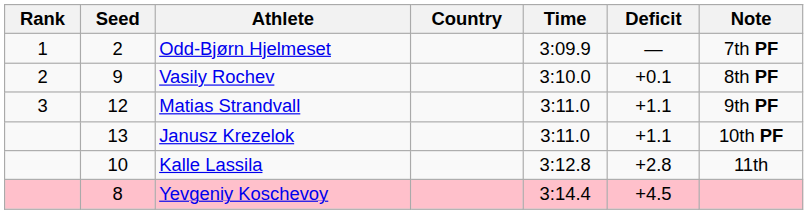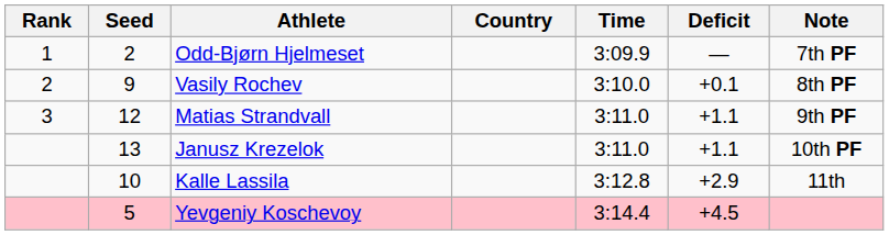Kalle Lassila | Deficit: +2.8 -> +2.9
Yevgeniy Koschevoy | Seed: 8 -> 5
